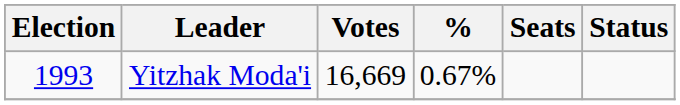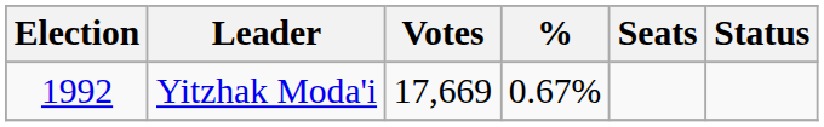Yitzhak Moda'i | Election: 1993 -> 1992
Yitzhak Moda'i | Votes: 16,669 -> 17,669
